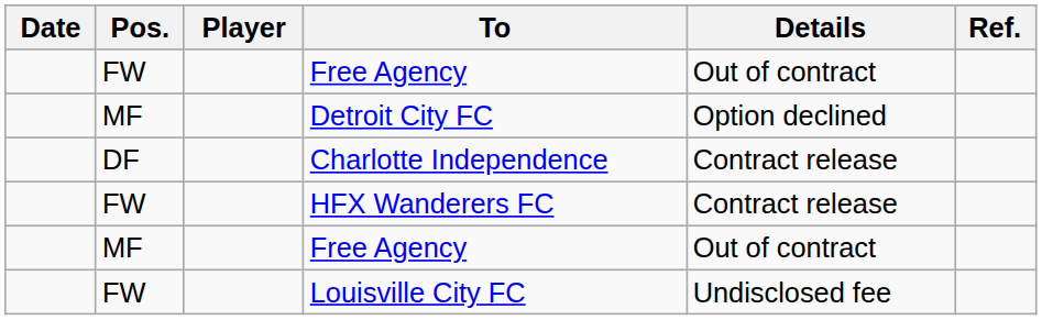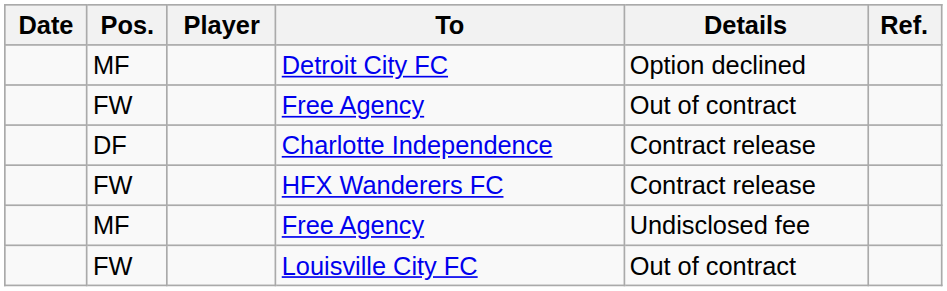rows swapped: Detroit City FC <-> FW / Free Agency
MF / Free Agency | Details: Out of contract -> Undisclosed fee
Louisville City FC | Details: Undisclosed fee -> Out of contract
